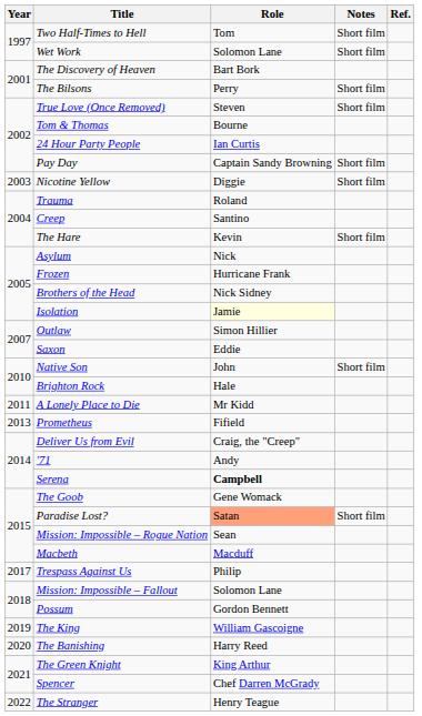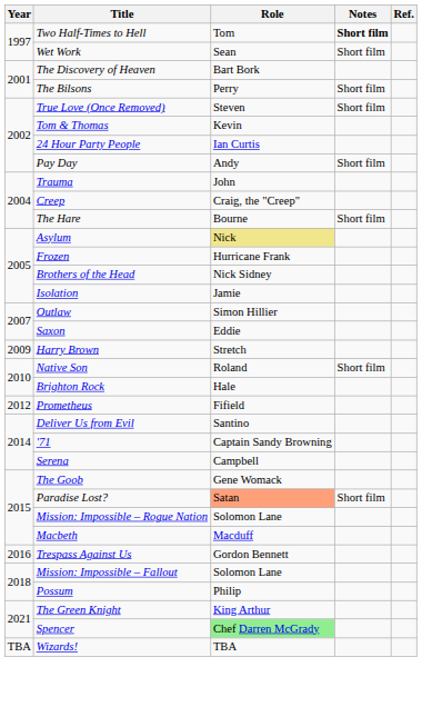Two Half-Times to Hell | Notes: normal -> bold
Wet Work | Role: Solomon Lane -> Sean
Tom & Thomas | Role: Bourne -> Kevin
Pay Day | Role: Captain Sandy Browning -> Andy
- row: 2003 | Nicotine Yellow | Diggie | Short film
Trauma | Role: Roland -> John
Creep | Role: Santino -> Craig, the "Creep"
The Hare | Role: Kevin -> Bourne
Asylum | Role: no background -> khaki background
Isolation | Role: lightyellow background -> no background
+ row: 2009 | Harry Brown | Stretch
Native Son | Role: John -> Roland
- row: 2011 | A Lonely Place to Die | Mr Kidd
Prometheus | Year: 2013 -> 2012
Deliver Us from Evil | Role: Craig, the "Creep" -> Santino
'71 | Role: Andy -> Captain Sandy Browning
Serena | Role: bold -> normal
Mission: Impossible – Rogue Nation | Role: Sean -> Solomon Lane
Trespass Against Us | Year: 2017 -> 2016
Trespass Against Us | Role: Philip -> Gordon Bennett
Possum | Role: Gordon Bennett -> Philip
- row: 2019 | The King | William Gascoigne
- row: 2020 | The Banishing | Harry Reed
Spencer | Role: no background -> lightgreen background
- row: 2022 | The Stranger | Henry Teague
+ row: TBA | Wizards! | TBA
